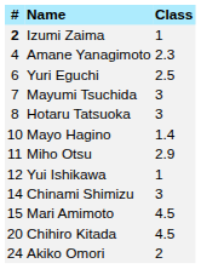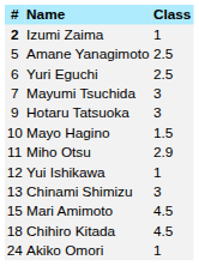Amane Yanagimoto | #: 4 -> 5
Amane Yanagimoto | Class: 2.3 -> 2.5
Hotaru Tatsuoka | #: 8 -> 9
Mayo Hagino | Class: 1.4 -> 1.5
Chinami Shimizu | #: 14 -> 13
Chihiro Kitada | #: 20 -> 18
Akiko Omori | Class: 2 -> 1
